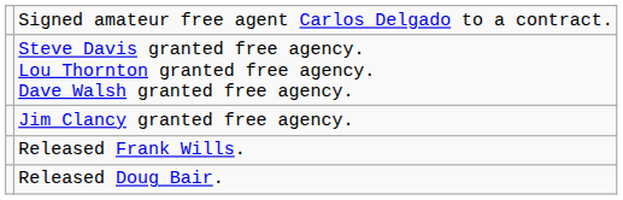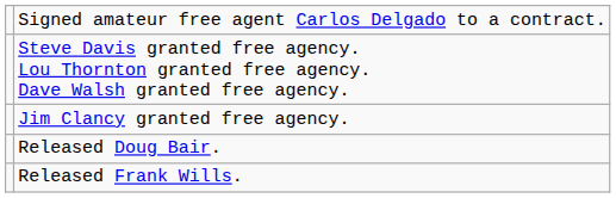rows swapped: Released Frank Wills. <-> Released Doug Bair.
